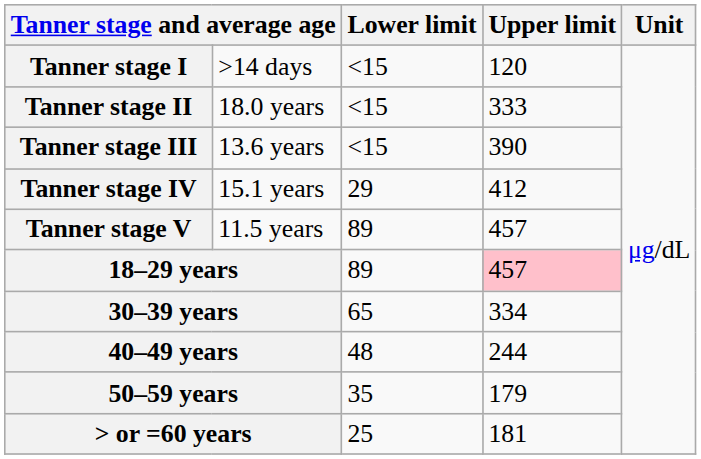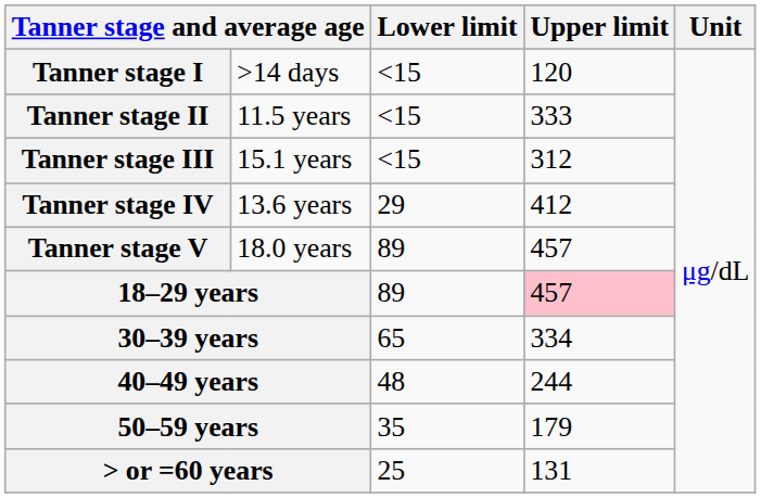Tanner stage II | column 2: 18.0 years -> 11.5 years
Tanner stage III | column 2: 13.6 years -> 15.1 years
Tanner stage III | Upper limit: 390 -> 312
Tanner stage IV | column 2: 15.1 years -> 13.6 years
Tanner stage V | column 2: 11.5 years -> 18.0 years
> or =60 years | Upper limit: 181 -> 131
